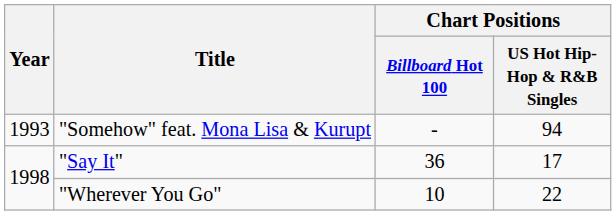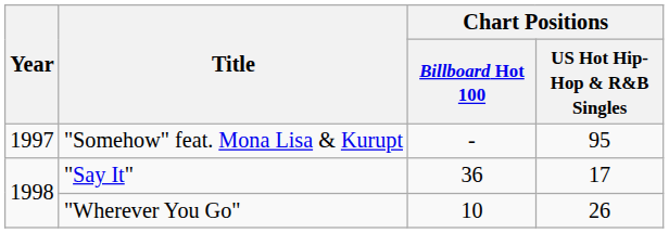"Somehow" feat. Mona Lisa & Kurupt | Year: 1993 -> 1997
"Somehow" feat. Mona Lisa & Kurupt | Chart Positions / US Hot Hip-Hop & R&B Singles: 94 -> 95
"Wherever You Go" | Chart Positions / US Hot Hip-Hop & R&B Singles: 22 -> 26
